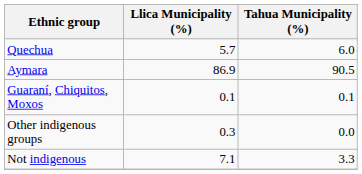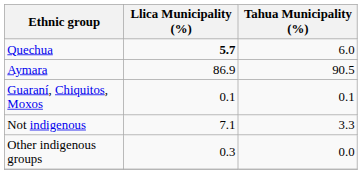Quechua | Llica Municipality (%): normal -> bold
rows swapped: Not indigenous <-> Other indigenous groups
